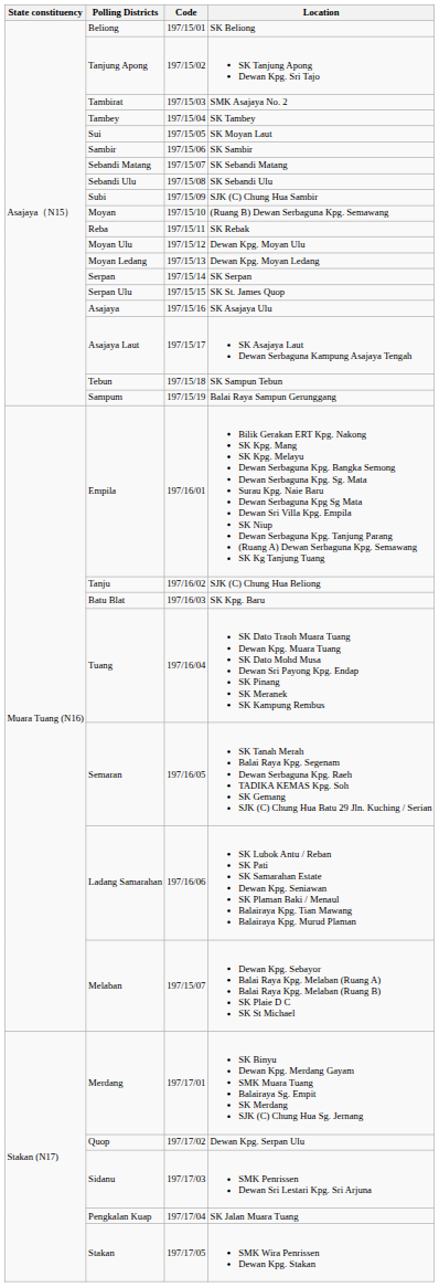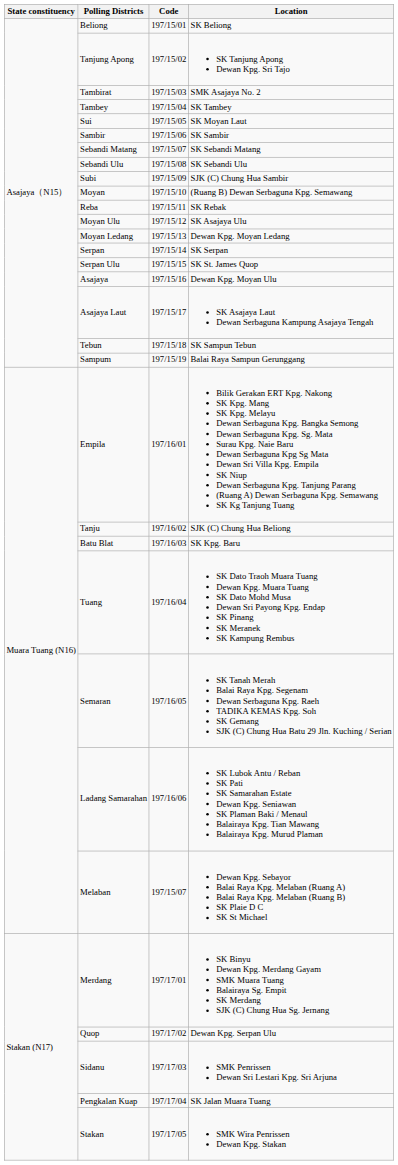Moyan Ulu | Location: Dewan Kpg. Moyan Ulu -> SK Asajaya Ulu
Asajaya | Location: SK Asajaya Ulu -> Dewan Kpg. Moyan Ulu
